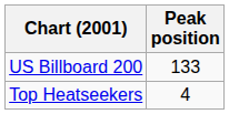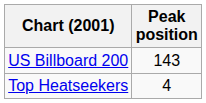US Billboard 200 | Peak position: 133 -> 143
